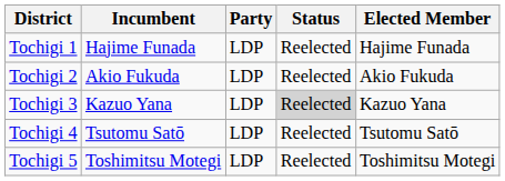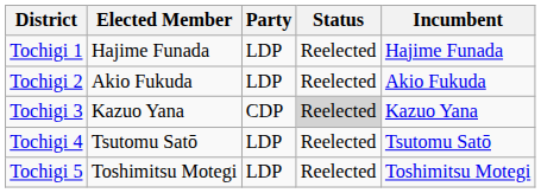columns swapped: Incumbent <-> Elected Member
Tochigi 3 | Party: LDP -> CDP
